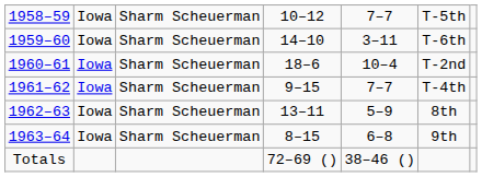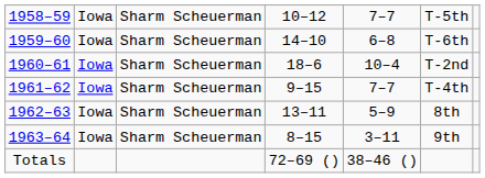1959–60 | column 5: 3–11 -> 6–8
1963–64 | column 5: 6–8 -> 3–11
